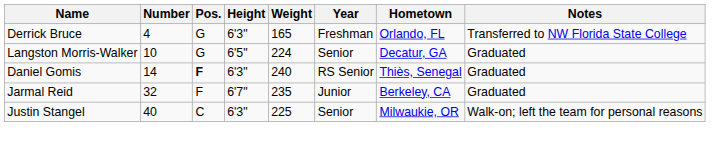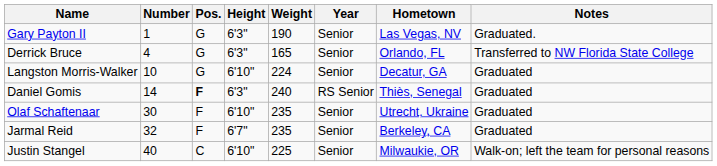+ row: Gary Payton II | 1 | G | 6'3" | 190 | Senior | Las Vegas, NV | Graduated.
Derrick Bruce | Year: Freshman -> Senior
Langston Morris-Walker | Height: 6'5" -> 6'10"
+ row: Olaf Schaftenaar | 30 | F | 6'10" | 235 | Senior | Utrecht, Ukraine | Graduated
Jarmal Reid | Year: Junior -> Senior
Justin Stangel | Height: 6'3" -> 6'10"
